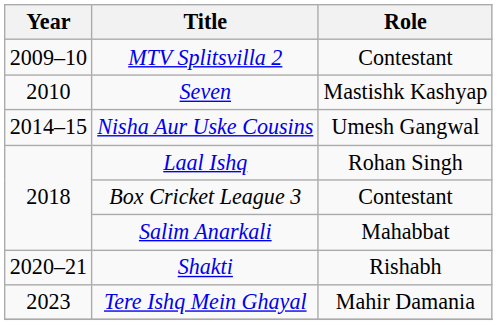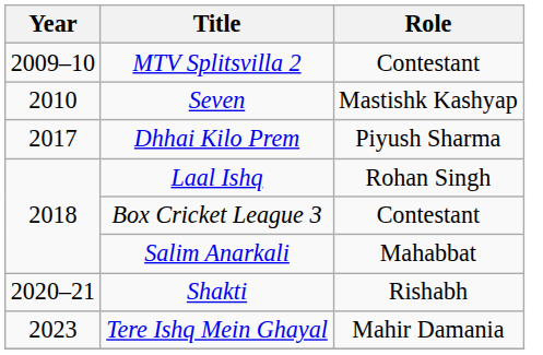- row: 2014–15 | Nisha Aur Uske Cousins | Umesh Gangwal
+ row: 2017 | Dhhai Kilo Prem | Piyush Sharma
